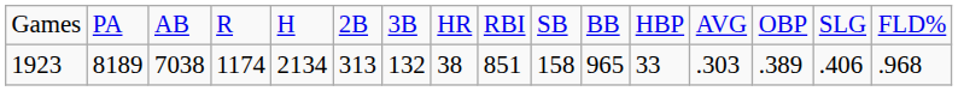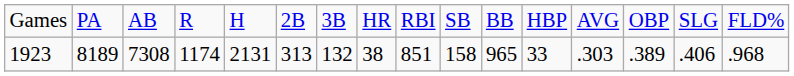1923 | column 3: 7038 -> 7308
1923 | column 5: 2134 -> 2131
